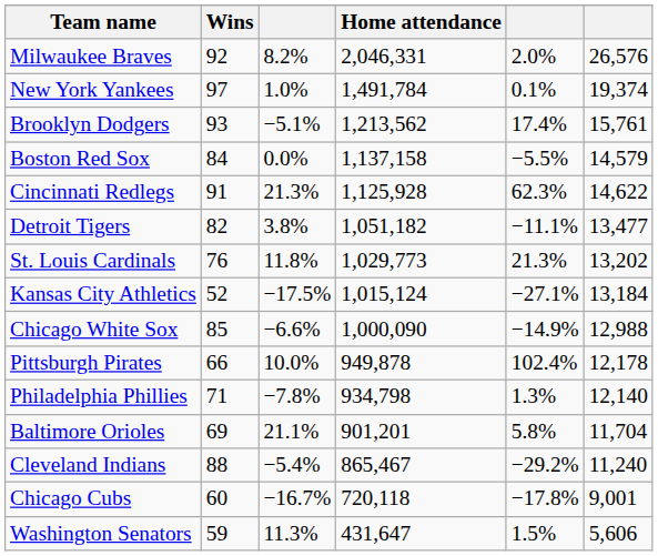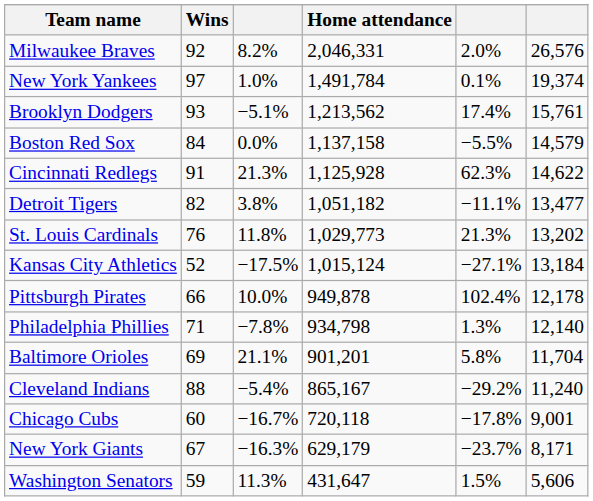- row: Chicago White Sox | 85 | −6.6% | 1,000,090 | −14.9% | 12,988
Cleveland Indians | Home attendance: 865,467 -> 865,167
+ row: New York Giants | 67 | −16.3% | 629,179 | −23.7% | 8,171
